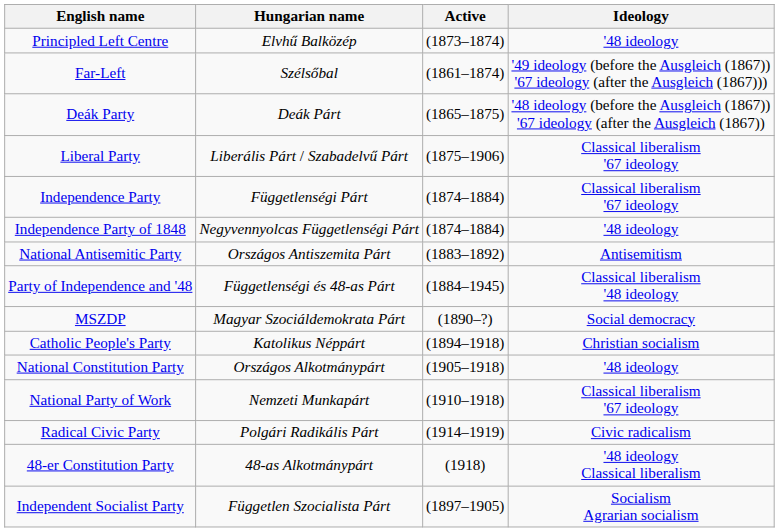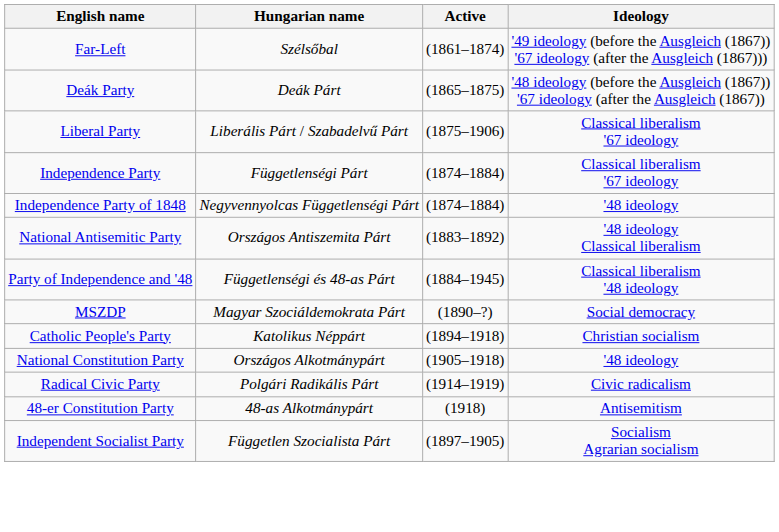- row: Principled Left Centre | Elvhű Balközép | (1873–1874) | '48 ideology
National Antisemitic Party | Ideology: Antisemitism -> '48 ideology Classical liberalism
- row: National Party of Work | Nemzeti Munkapárt | (1910–1918) | Classical liberalism '67 ideology
48-er Constitution Party | Ideology: '48 ideology Classical liberalism -> Antisemitism
